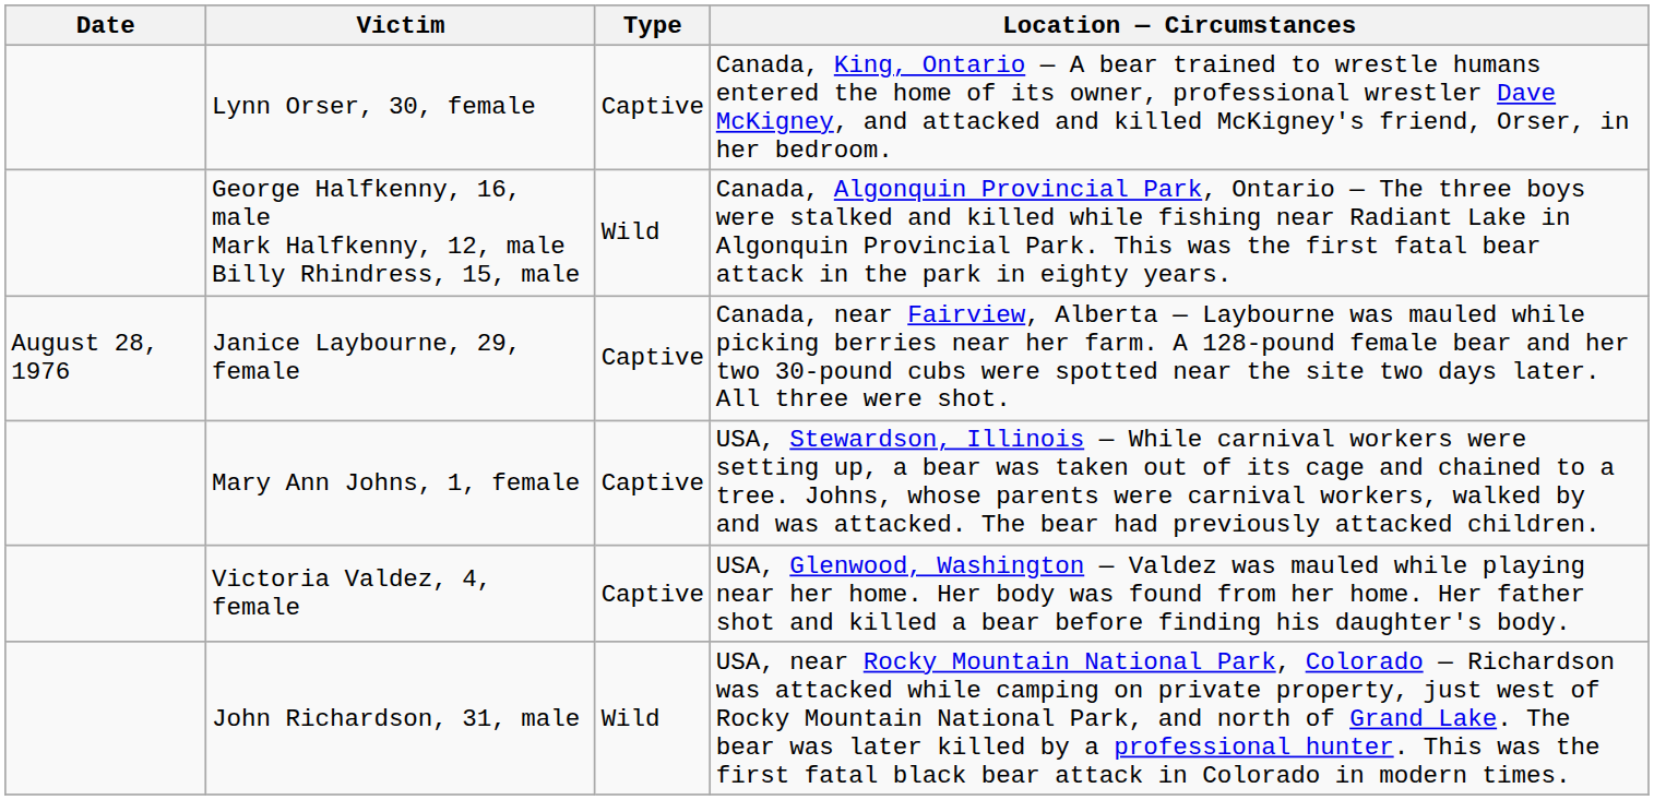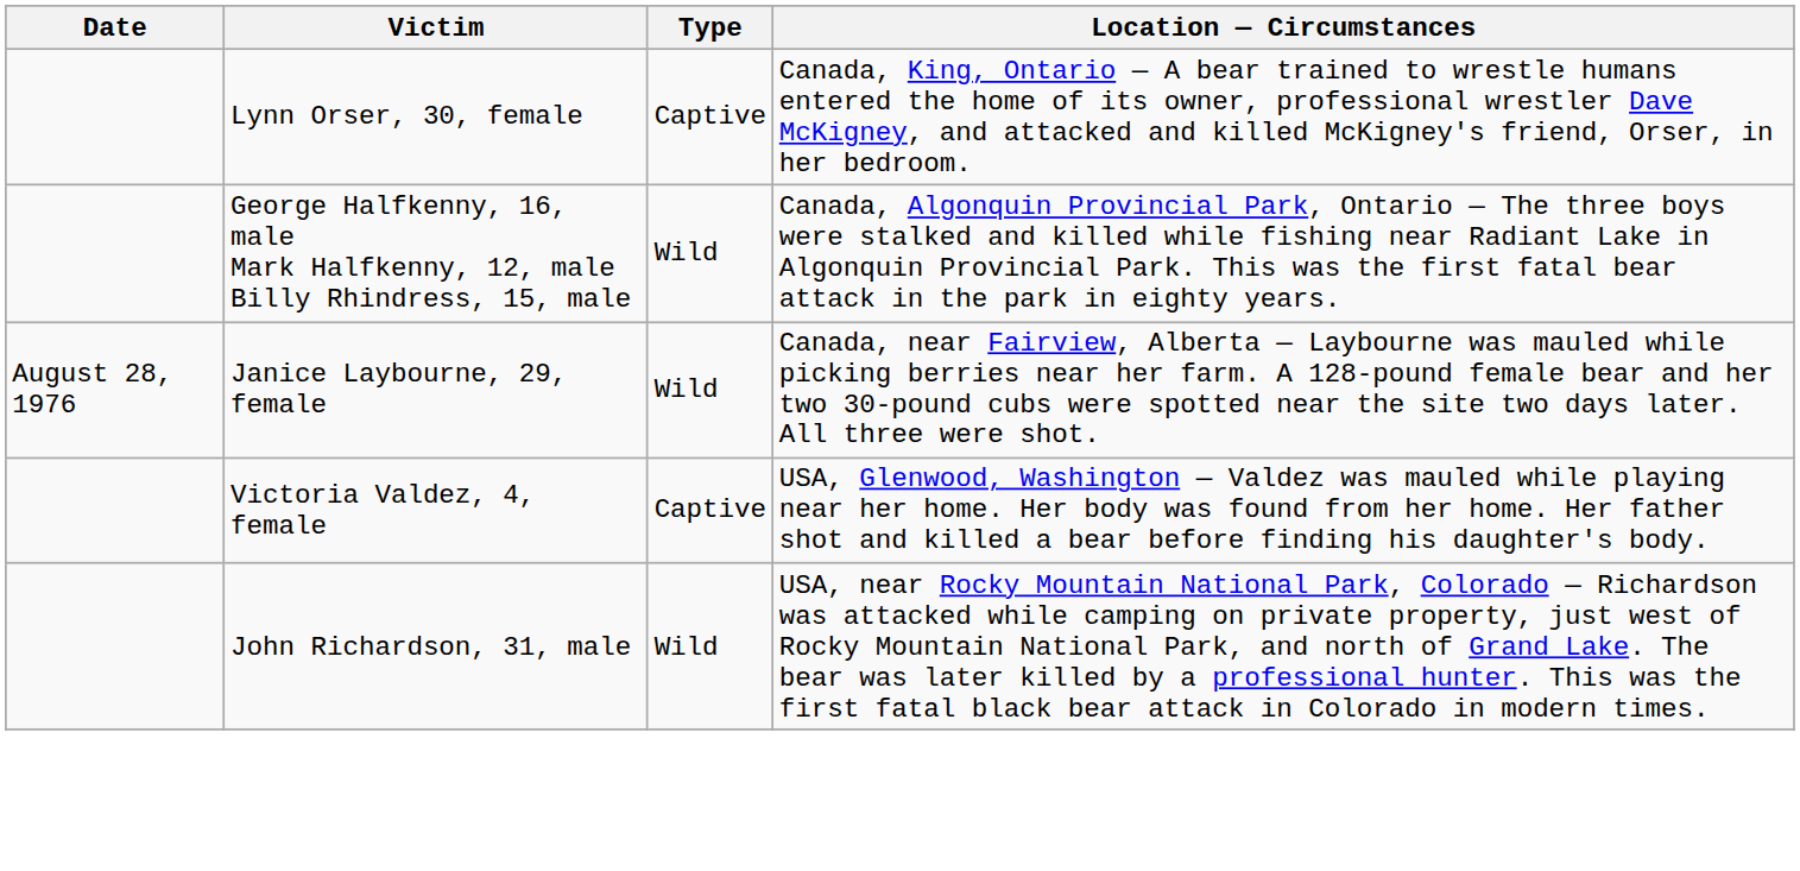Janice Laybourne, 29, female | Type: Captive -> Wild
- row: Mary Ann Johns, 1, female | Captive | USA, Stewardson, Illinois — While carnival workers were setting up, a bear was taken out of its cage and chained to a tree. Johns, whose parents were carnival workers, walked by and was attacked. The bear had previously attacked children.
